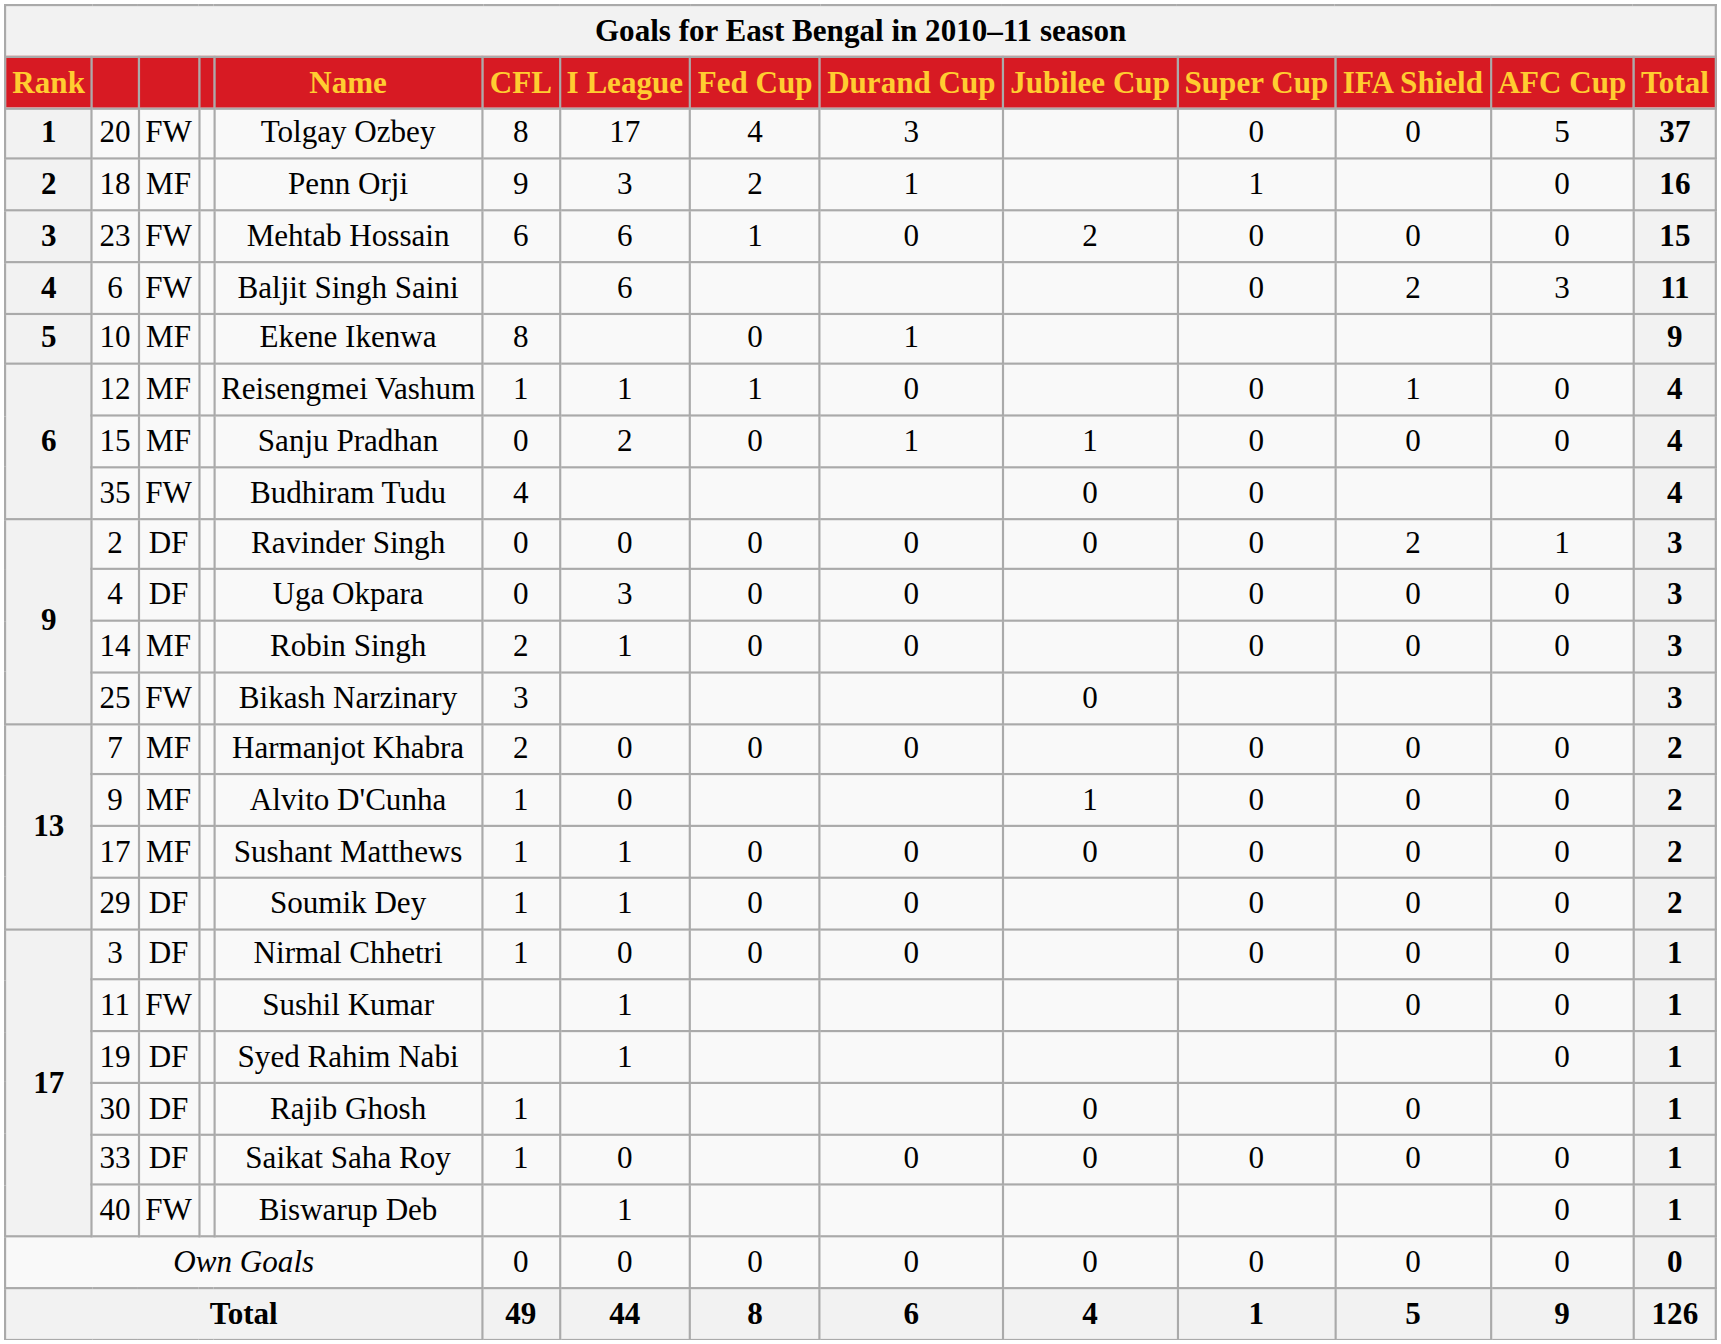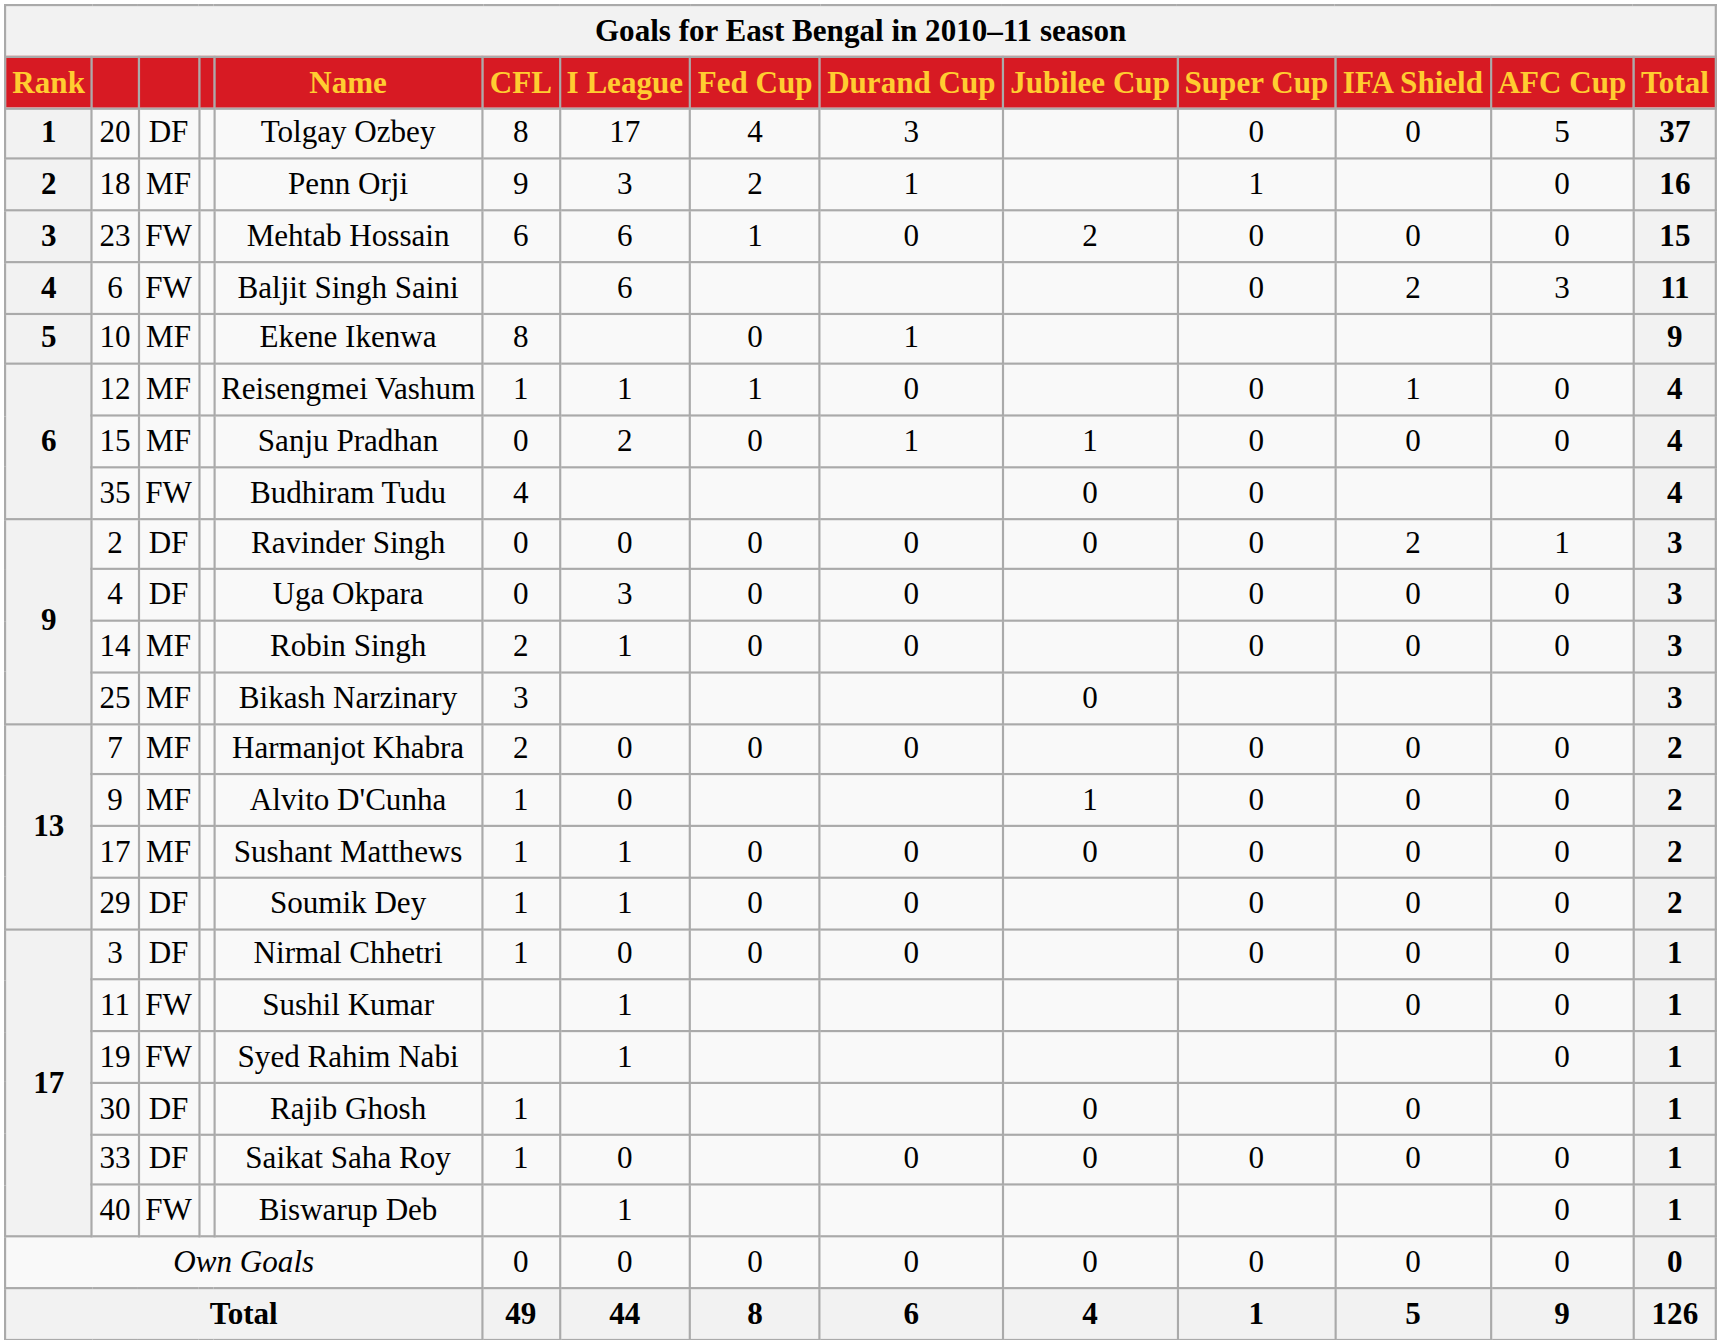20 | column 3: FW -> DF
25 | column 3: FW -> MF
19 | column 3: DF -> FW
